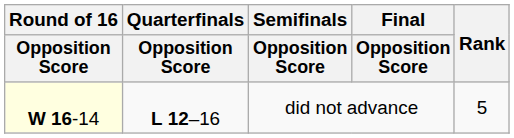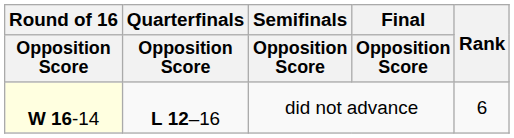did not advance | Rank: 5 -> 6
